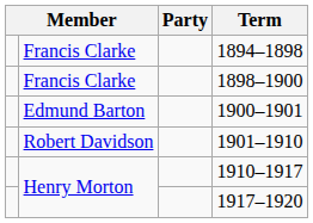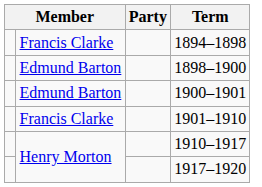1898–1900 | column 2: Francis Clarke -> Edmund Barton
1901–1910 | column 2: Robert Davidson -> Francis Clarke
